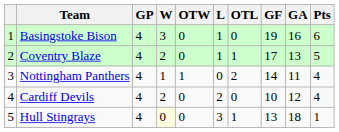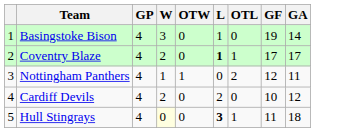- column: Pts | 6 | 5 | 4 | 4 | 1
Basingstoke Bison | GA: 16 -> 14
Coventry Blaze | L: normal -> bold
Coventry Blaze | GA: 13 -> 17
Nottingham Panthers | GF: 14 -> 12
Hull Stingrays | L: normal -> bold
Hull Stingrays | GF: 13 -> 11
